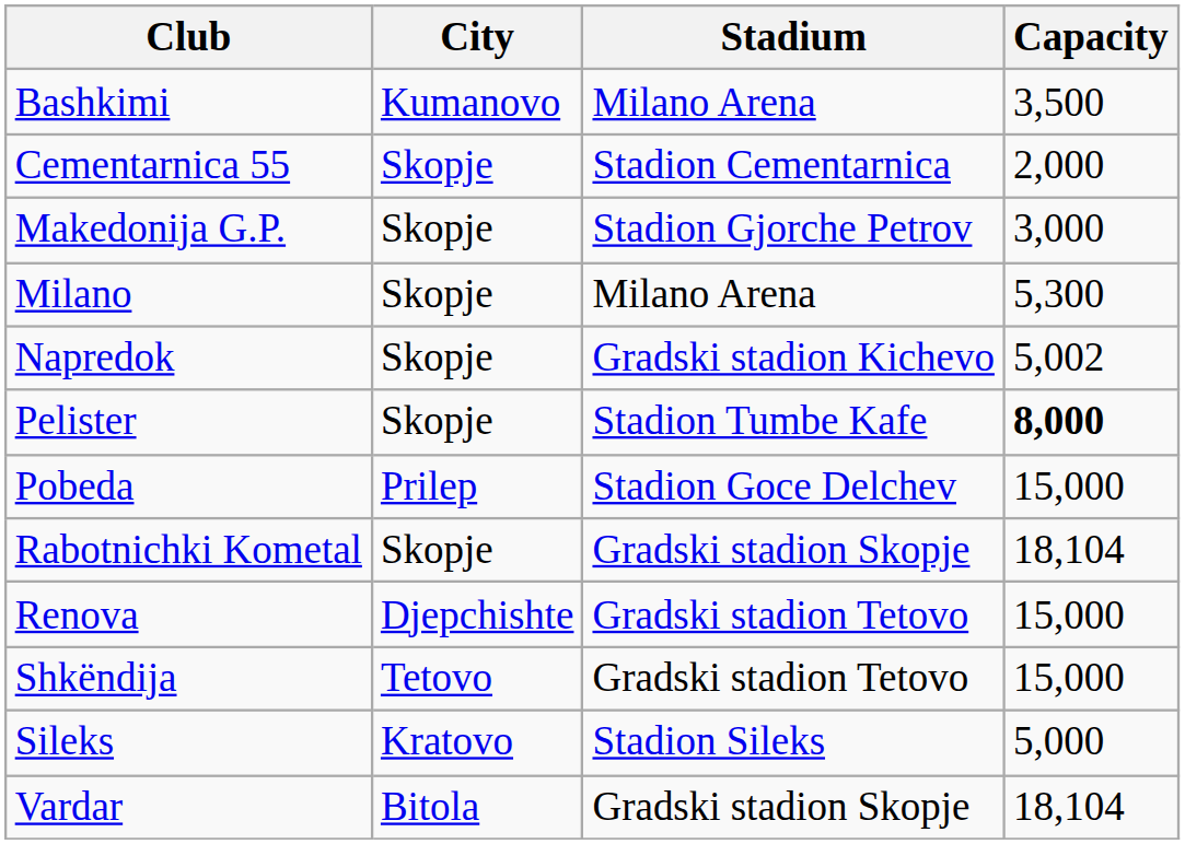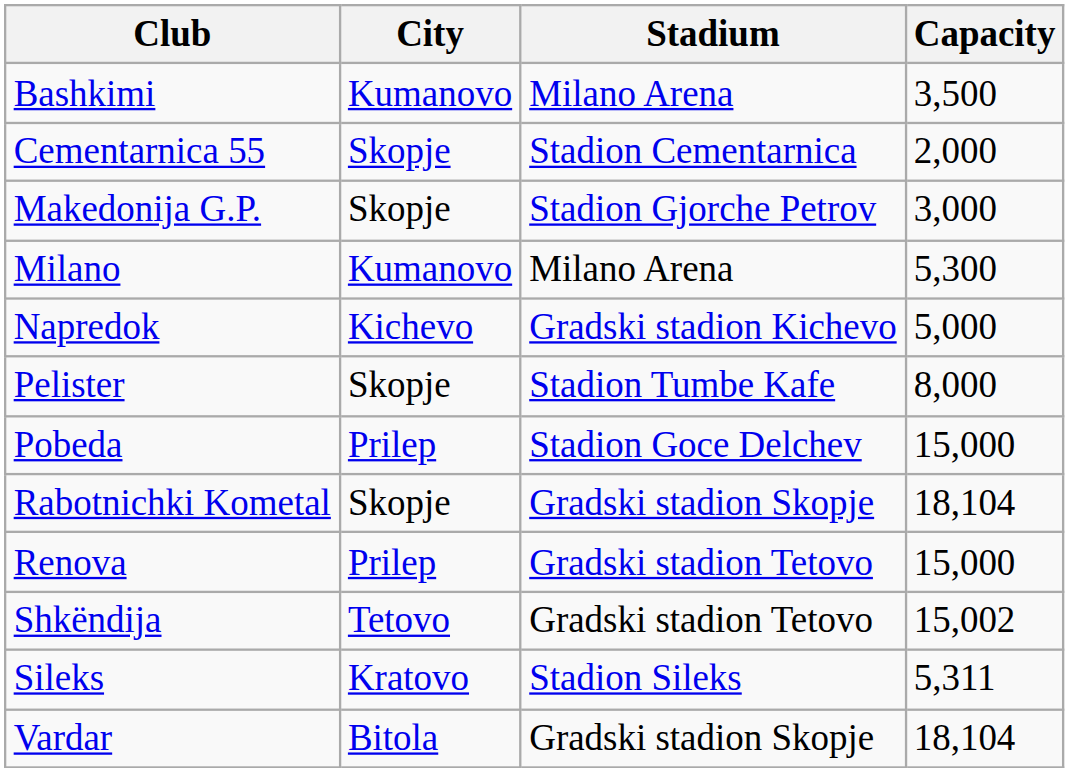Milano | City: Skopje -> Kumanovo
Napredok | City: Skopje -> Kichevo
Napredok | Capacity: 5,002 -> 5,000
Pelister | Capacity: bold -> normal
Renova | City: Djepchishte -> Prilep
Shkëndija | Capacity: 15,000 -> 15,002
Sileks | Capacity: 5,000 -> 5,311
